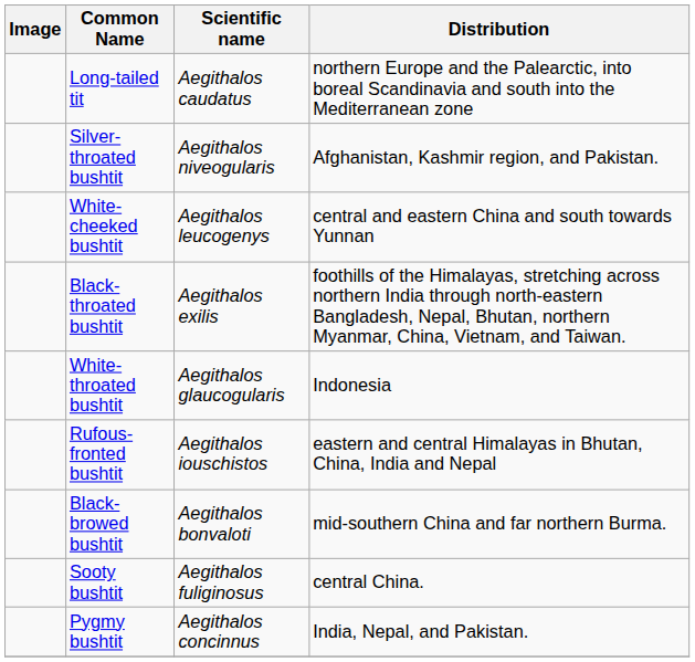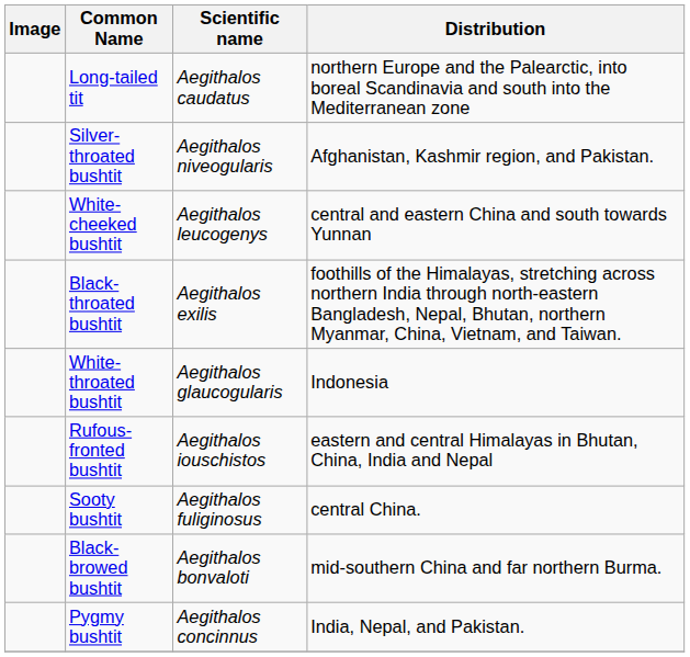rows swapped: Black-browed bushtit <-> Sooty bushtit
